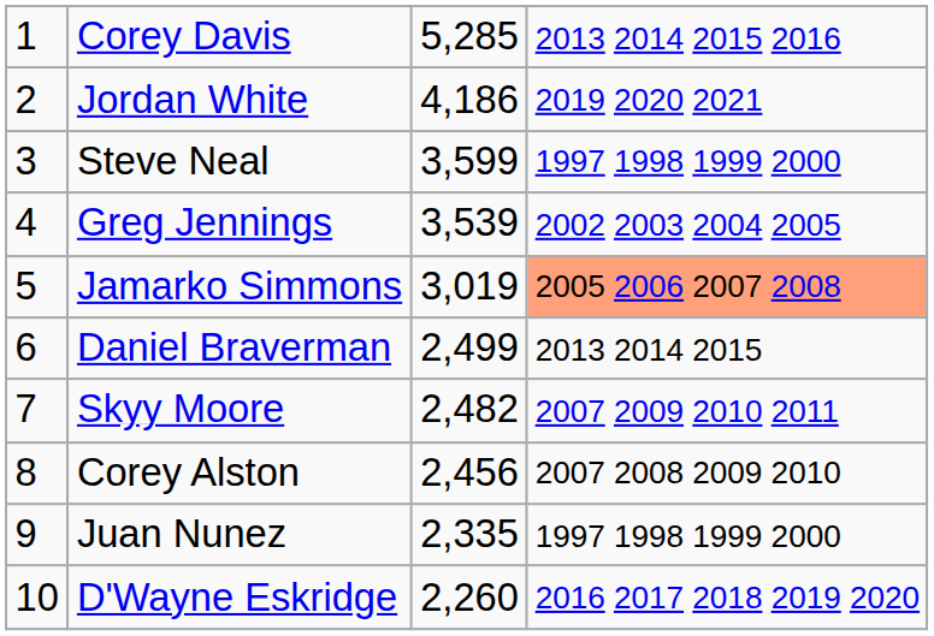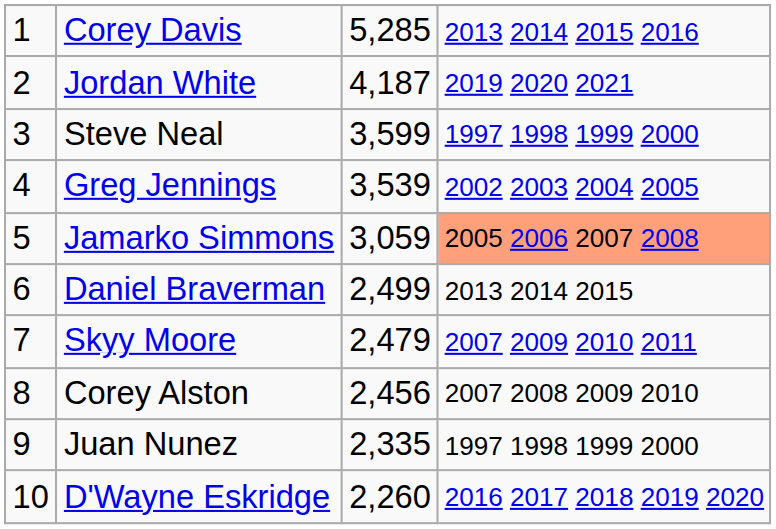Jordan White | column 3: 4,186 -> 4,187
Jamarko Simmons | column 3: 3,019 -> 3,059
Skyy Moore | column 3: 2,482 -> 2,479
